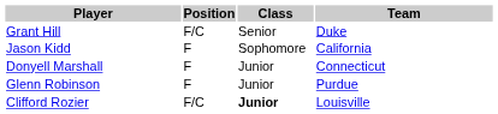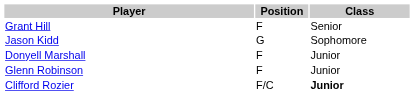- column: Team | Duke | California | Connecticut | Purdue | Louisville
Grant Hill | Position: F/C -> F
Jason Kidd | Position: F -> G
